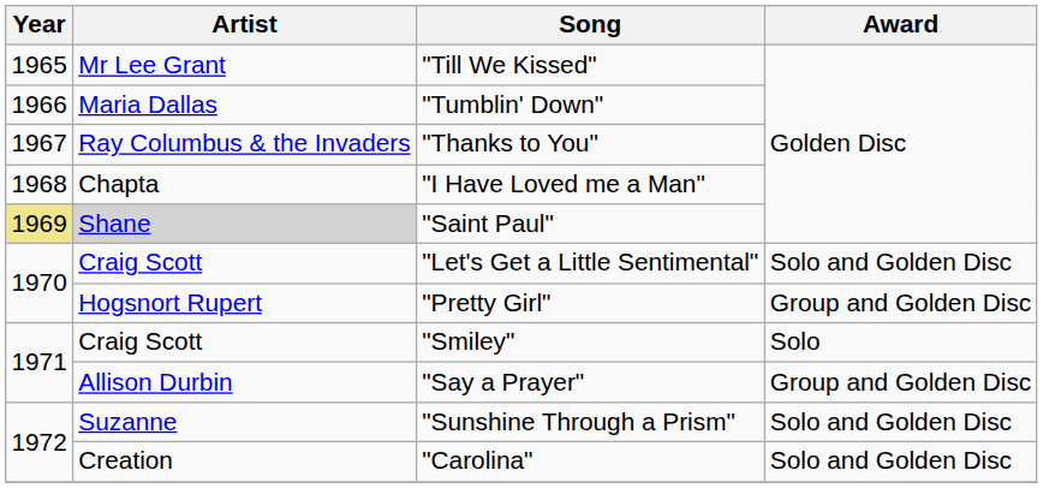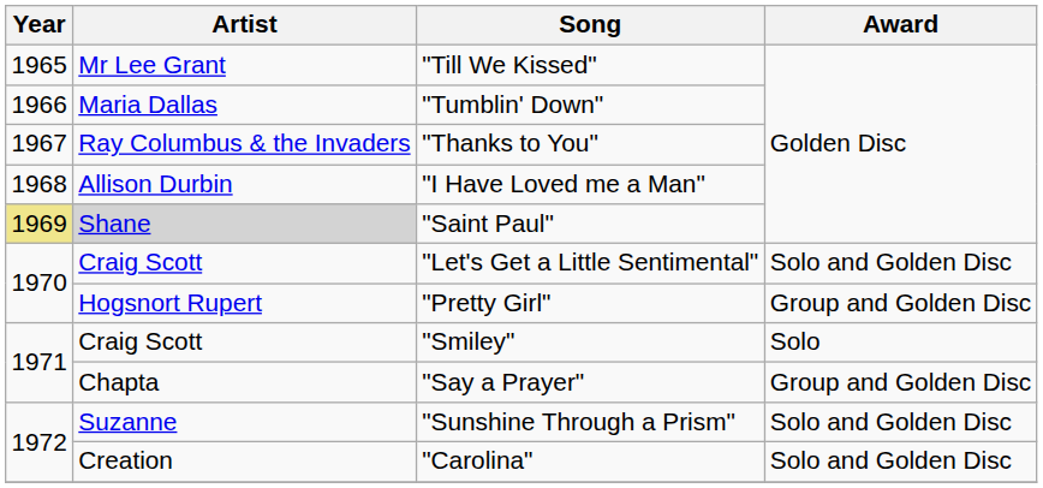"I Have Loved me a Man" | Artist: Chapta -> Allison Durbin
"Say a Prayer" | Artist: Allison Durbin -> Chapta
